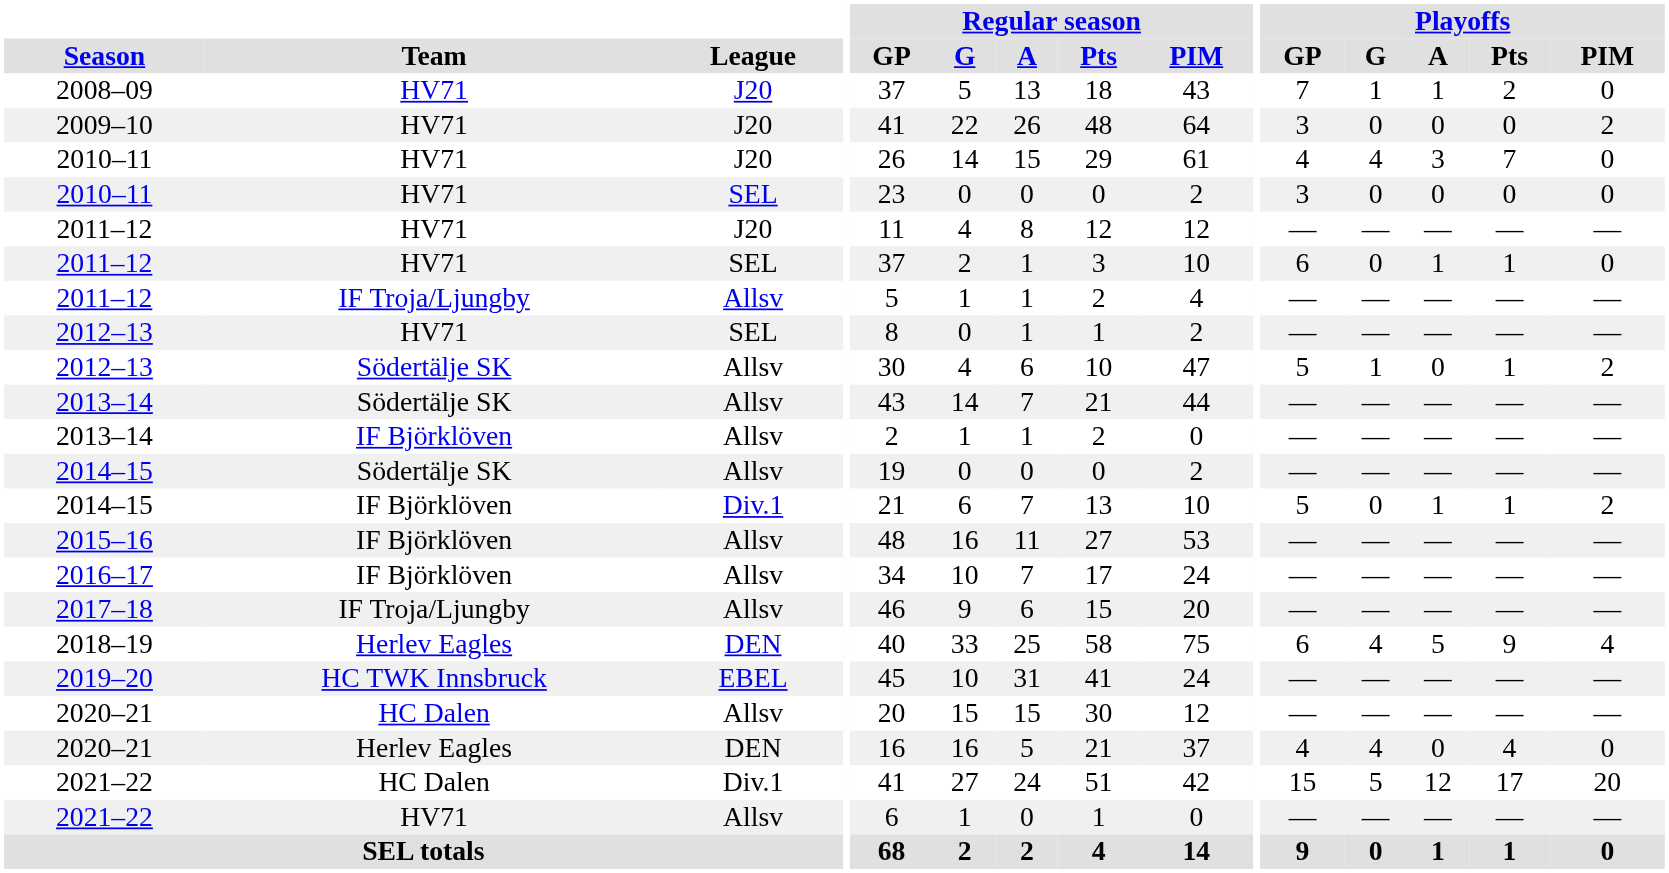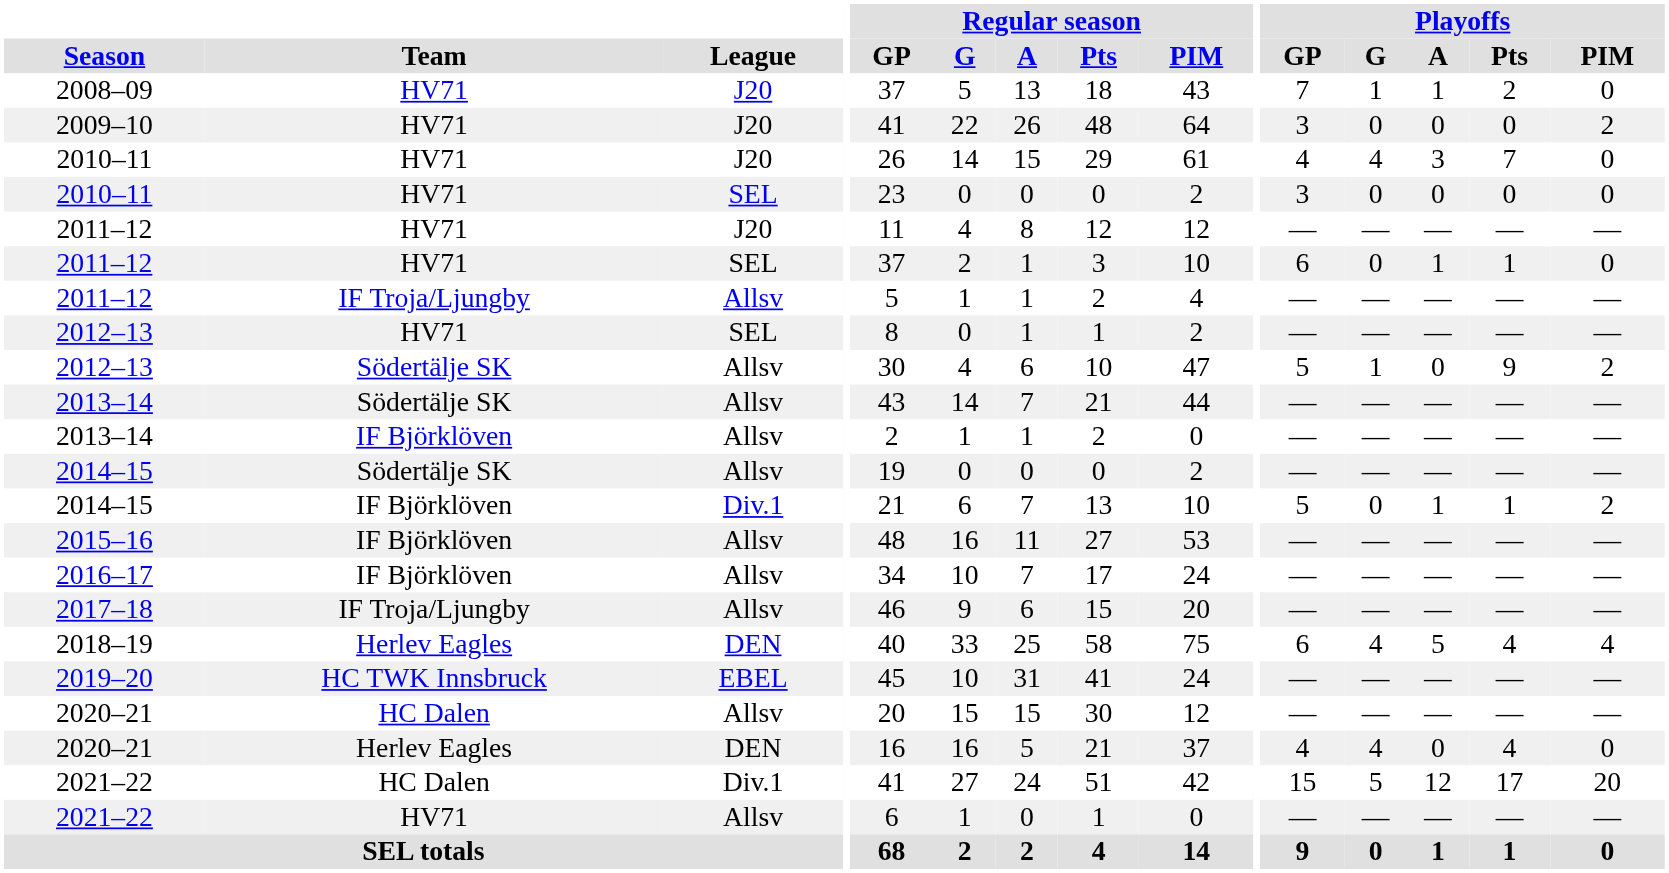2012–13 / Södertälje SK | Playoffs / Pts: 1 -> 9
2018–19 | Playoffs / Pts: 9 -> 4
